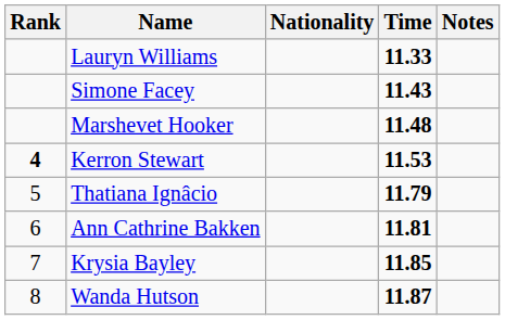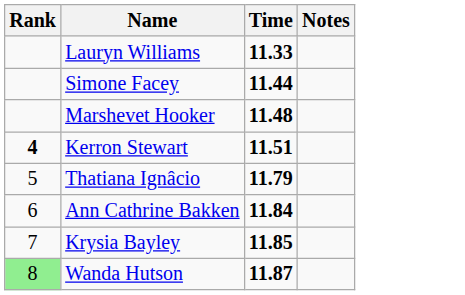- column: Nationality
Simone Facey | Time: 11.43 -> 11.44
Kerron Stewart | Time: 11.53 -> 11.51
Ann Cathrine Bakken | Time: 11.81 -> 11.84
Wanda Hutson | Rank: no background -> lightgreen background
